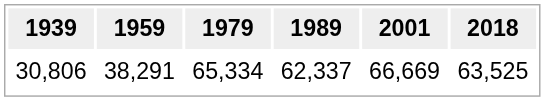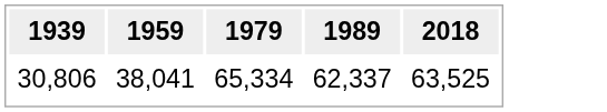- column: 2001 | 66,669
30,806 | 1959: 38,291 -> 38,041
